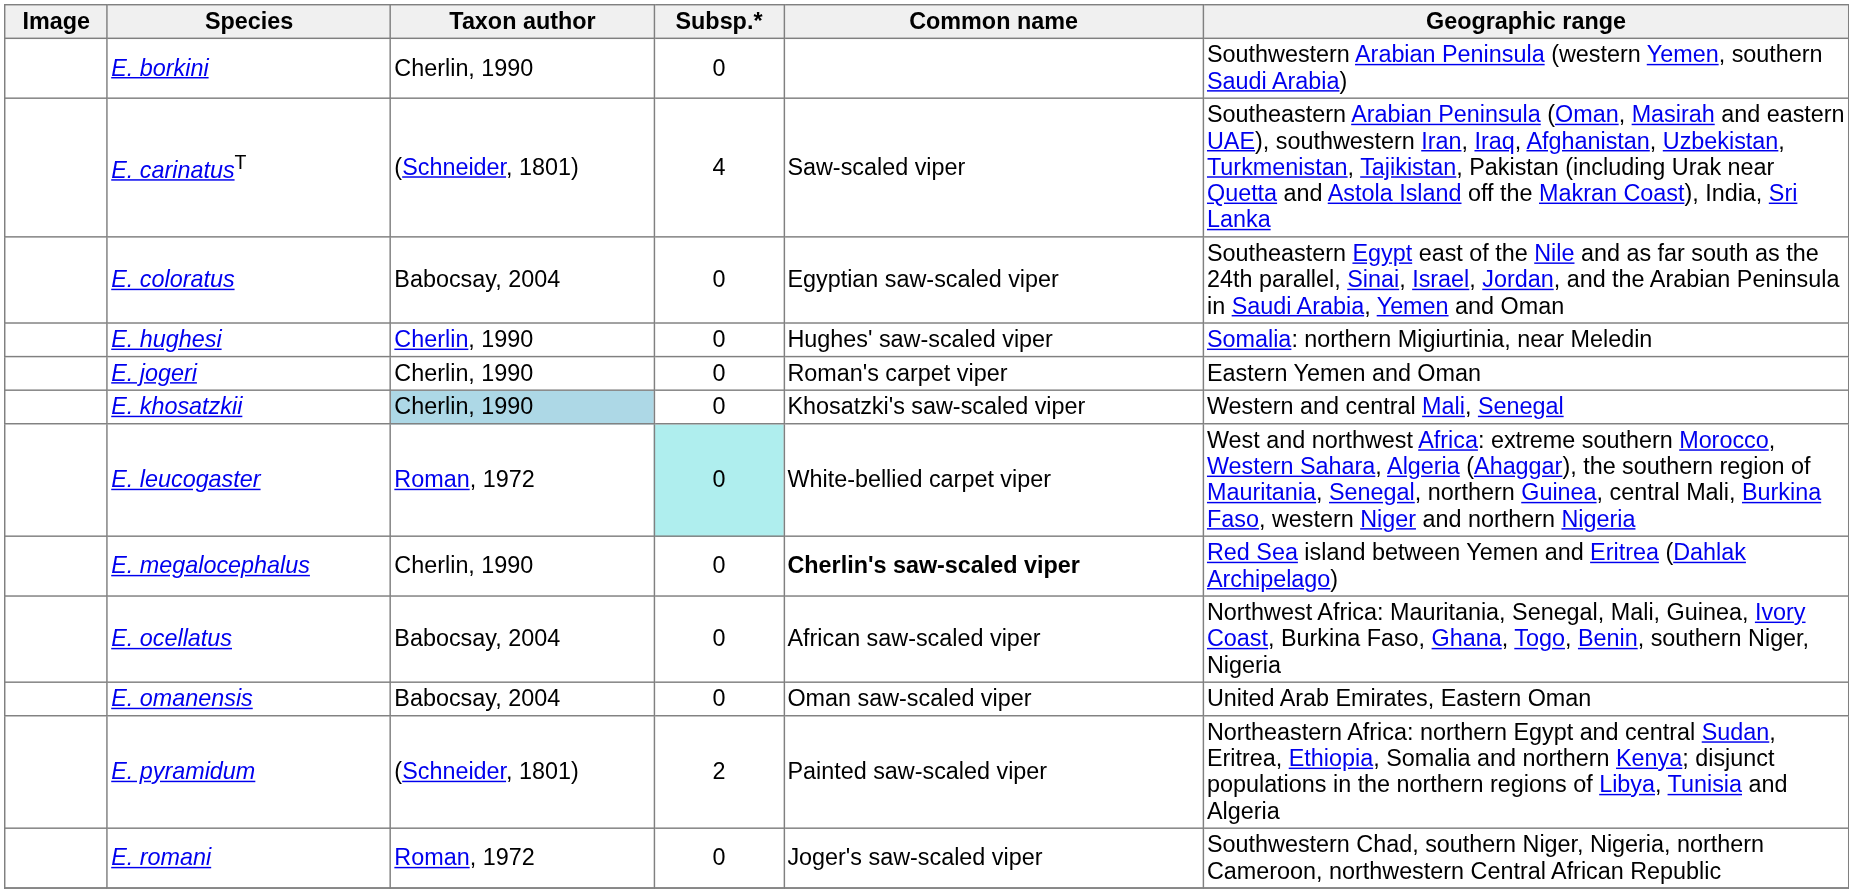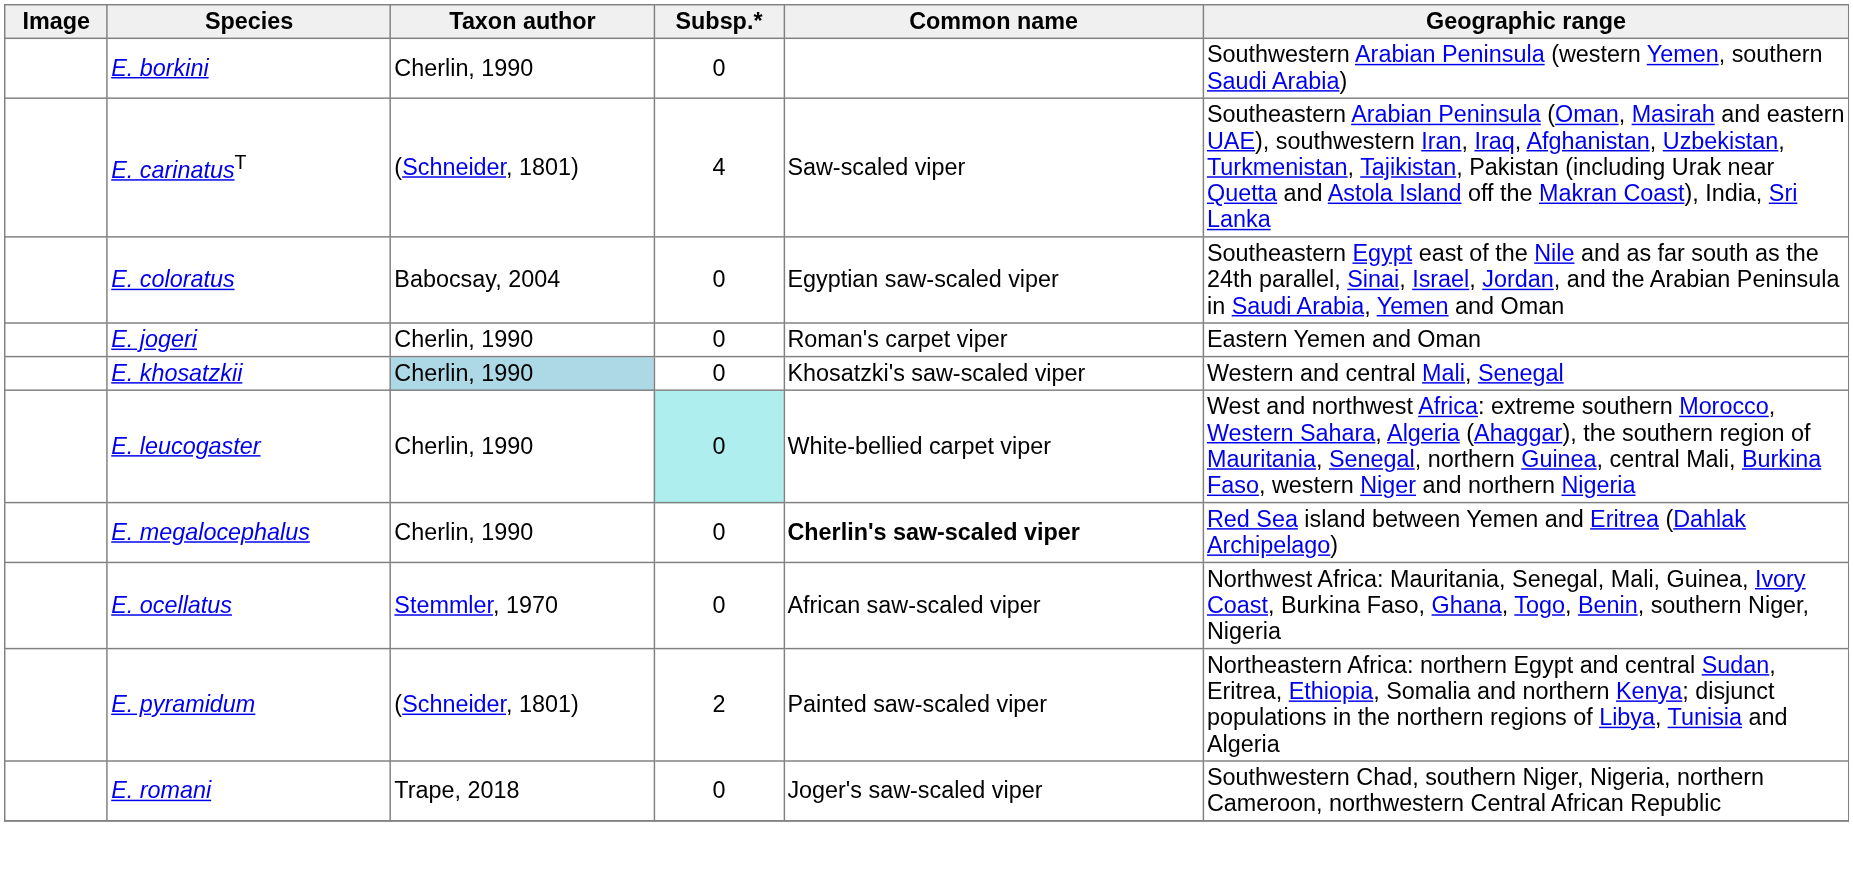- row: E. hughesi | Cherlin, 1990 | 0 | Hughes' saw-scaled viper | Somalia: northern Migiurtinia, near Meledin
E. leucogaster | Taxon author: Roman, 1972 -> Cherlin, 1990
E. ocellatus | Taxon author: Babocsay, 2004 -> Stemmler, 1970
- row: E. omanensis | Babocsay, 2004 | 0 | Oman saw-scaled viper | United Arab Emirates, Eastern Oman
E. romani | Taxon author: Roman, 1972 -> Trape, 2018
